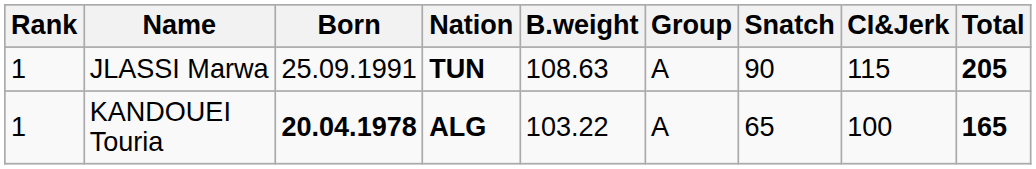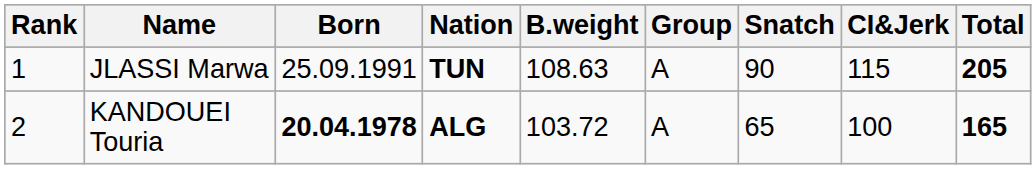KANDOUEI Touria | Rank: 1 -> 2
KANDOUEI Touria | B.weight: 103.22 -> 103.72
